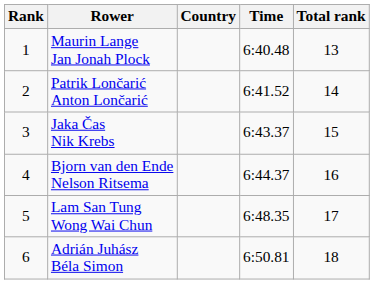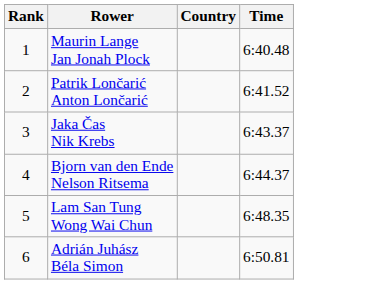- column: Total rank | 13 | 14 | 15 | 16 | 17 | 18
